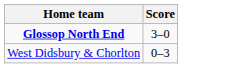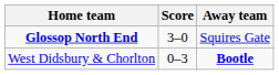+ column: Away team | Squires Gate | Bootle
